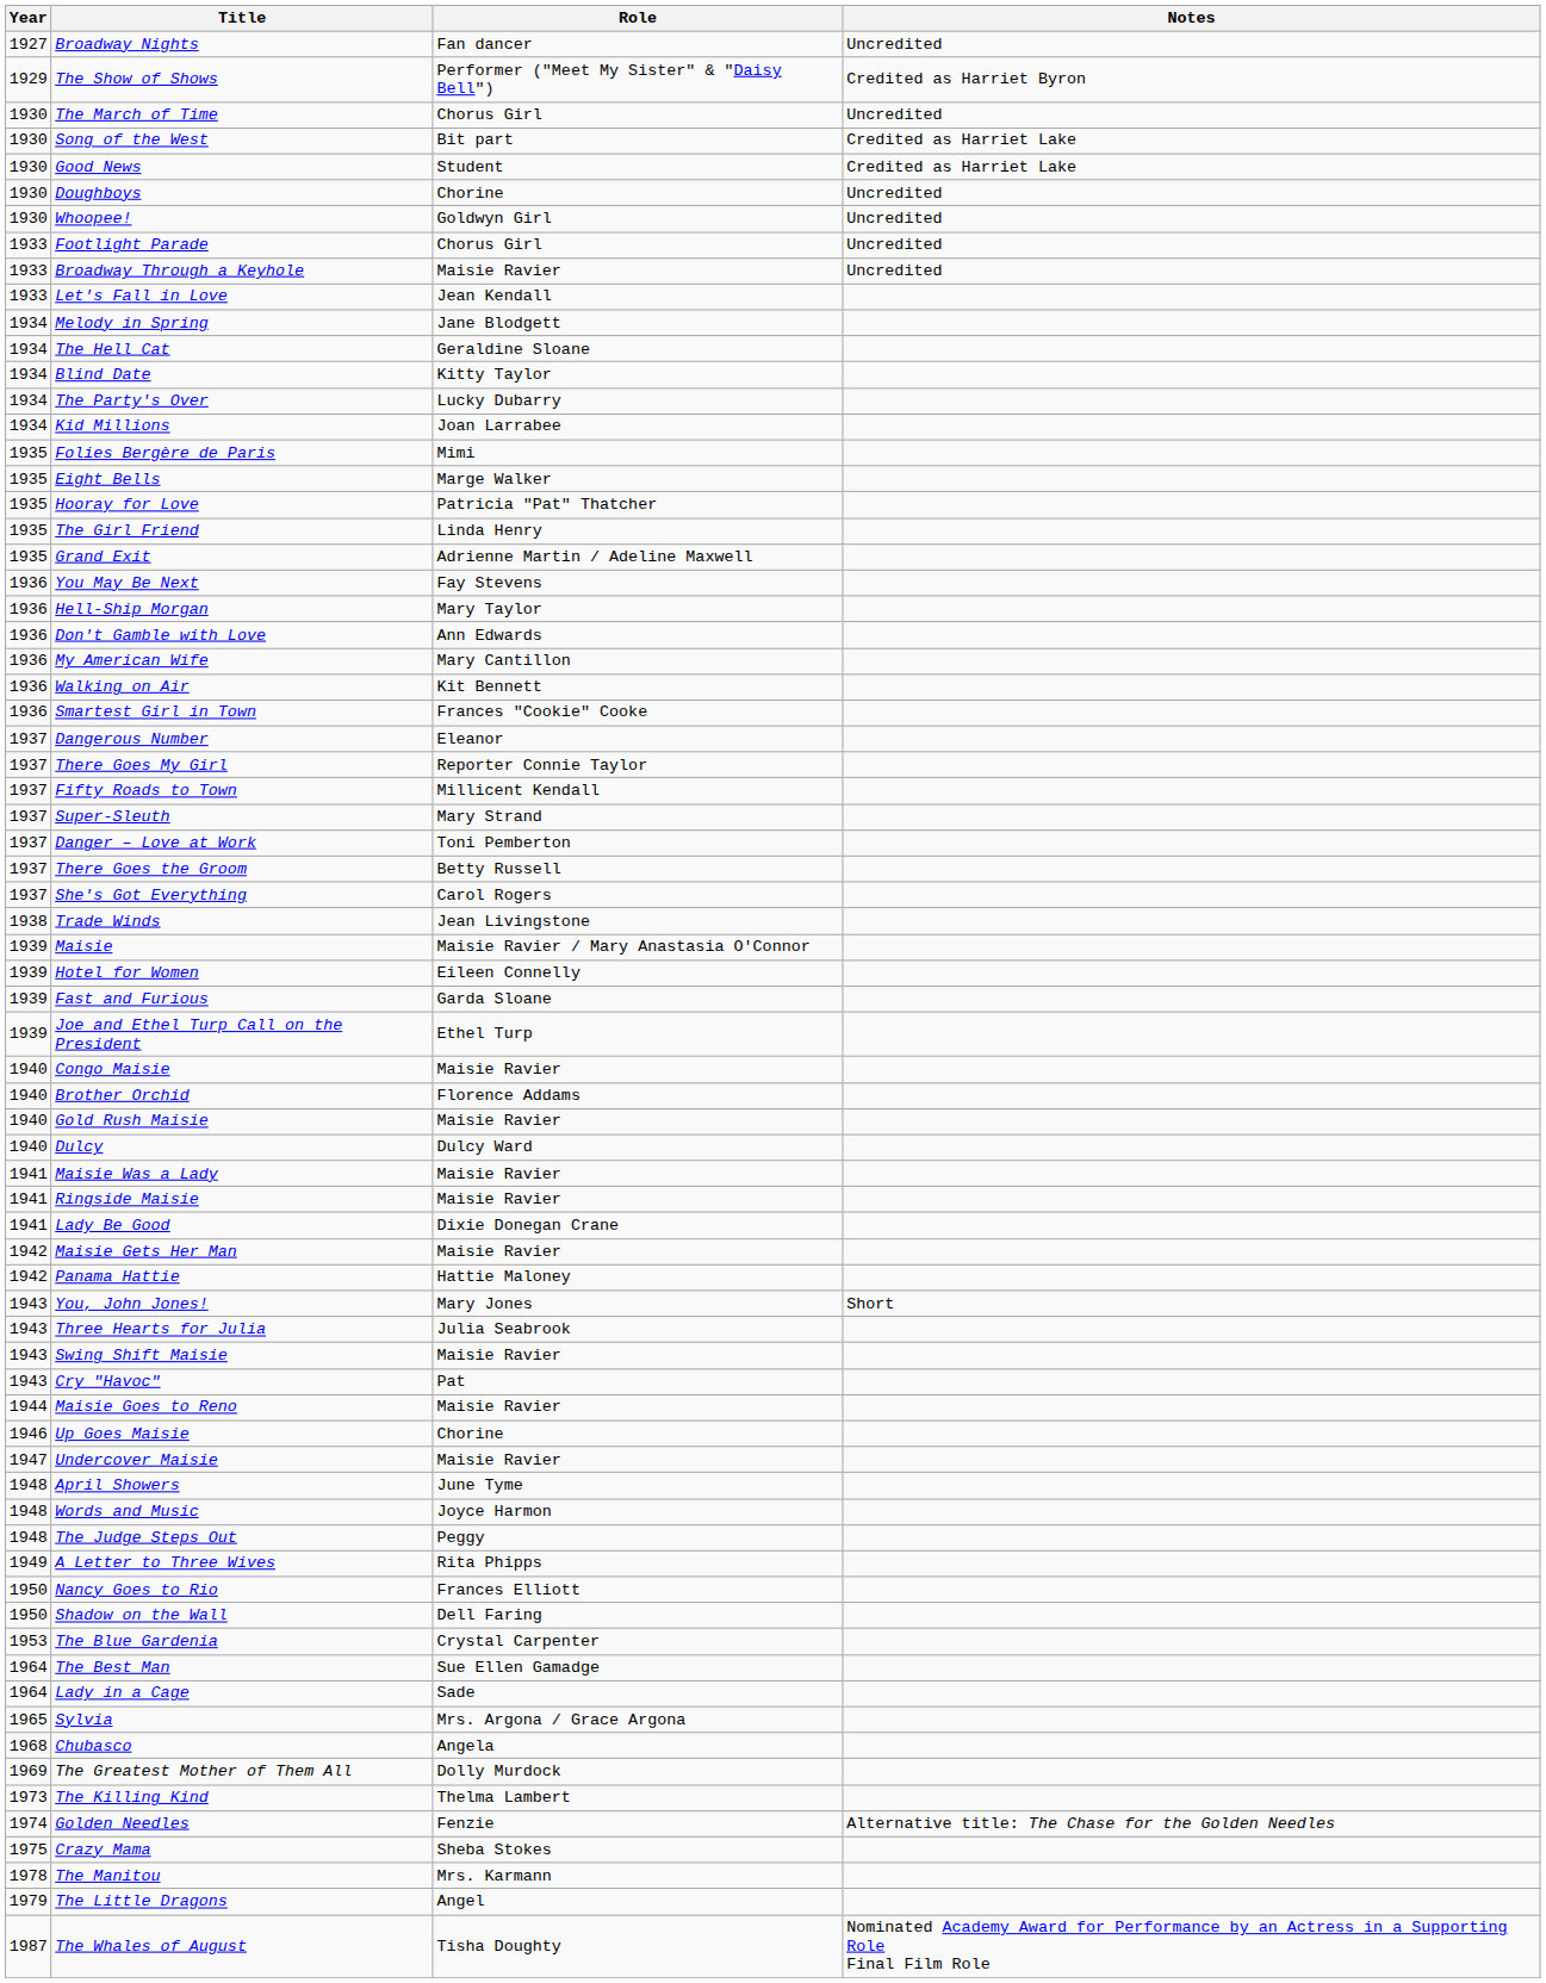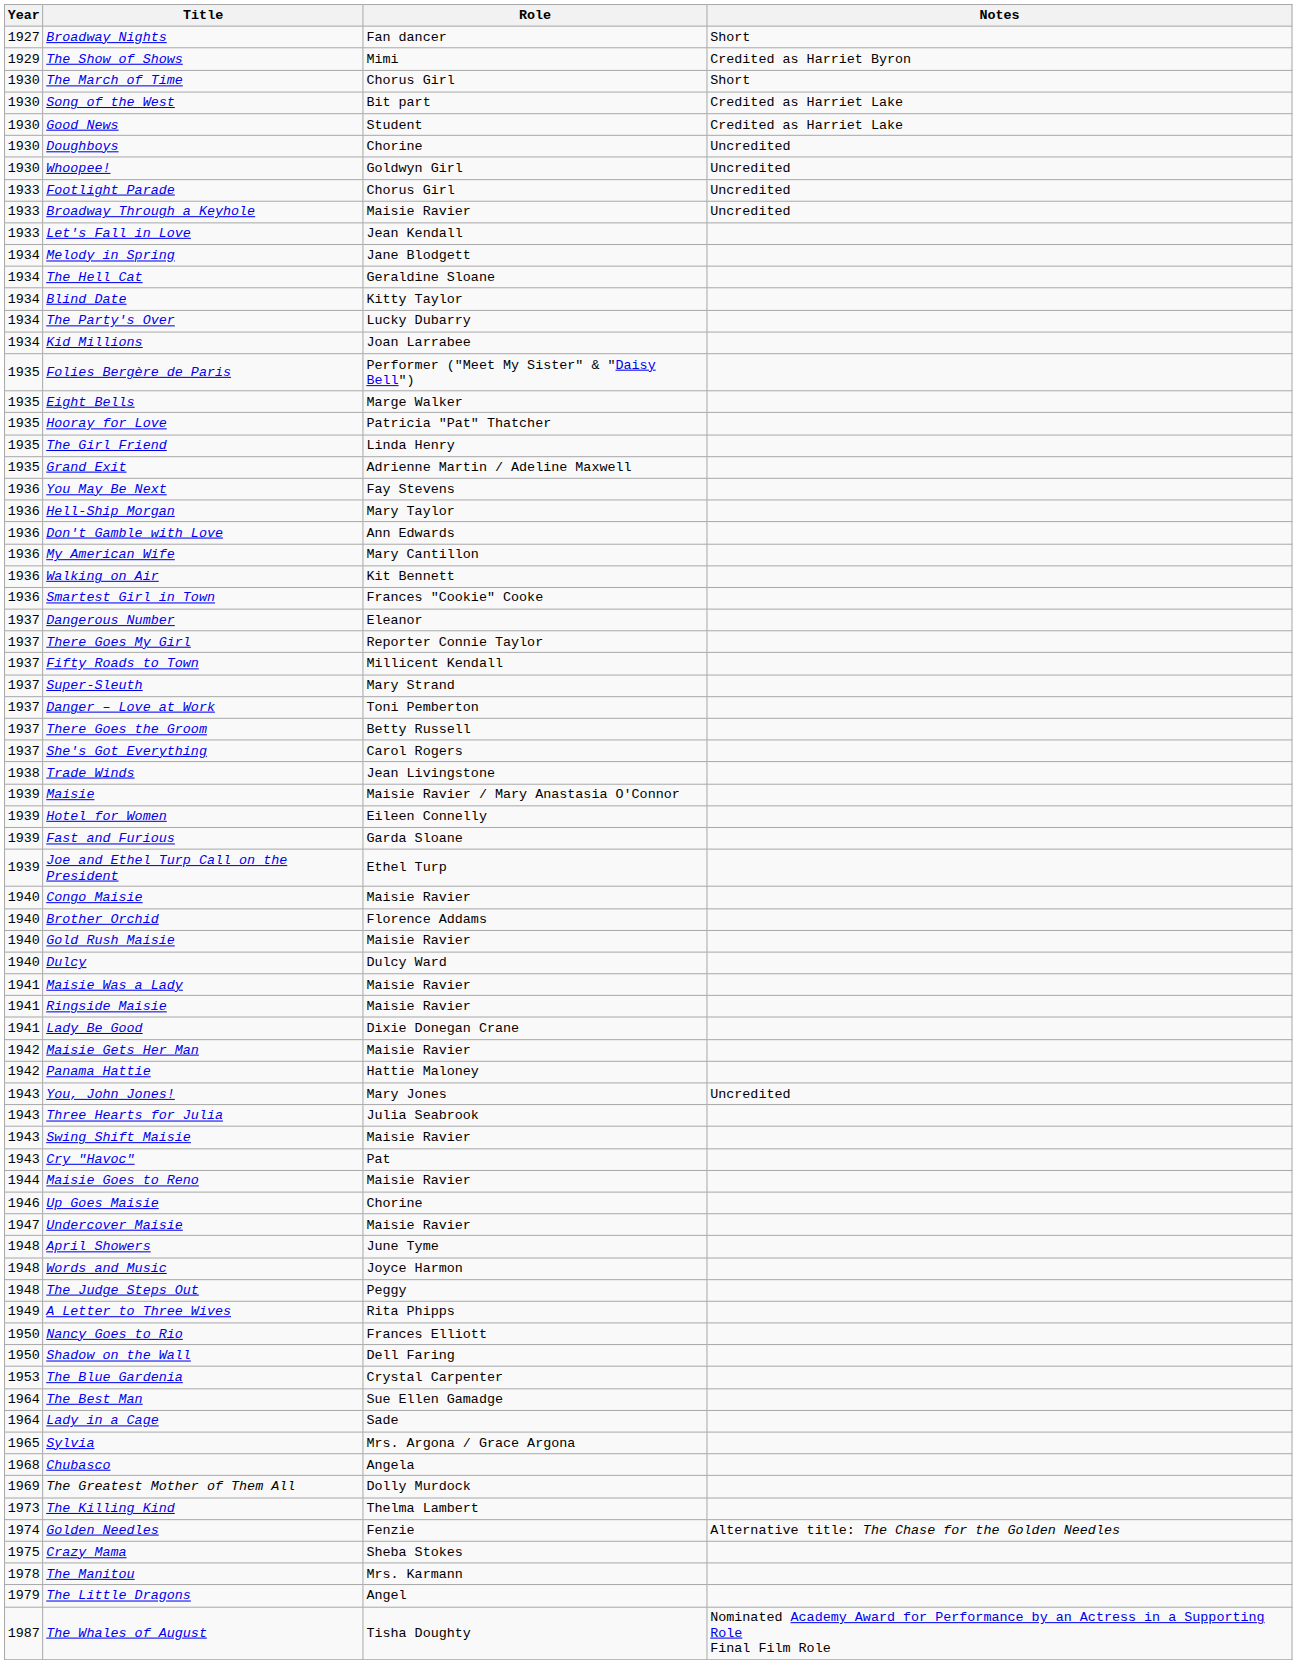Broadway Nights | Notes: Uncredited -> Short
The Show of Shows | Role: Performer ("Meet My Sister" & "Daisy Bell") -> Mimi
The March of Time | Notes: Uncredited -> Short
Folies Bergère de Paris | Role: Mimi -> Performer ("Meet My Sister" & "Daisy Bell")
You, John Jones! | Notes: Short -> Uncredited
